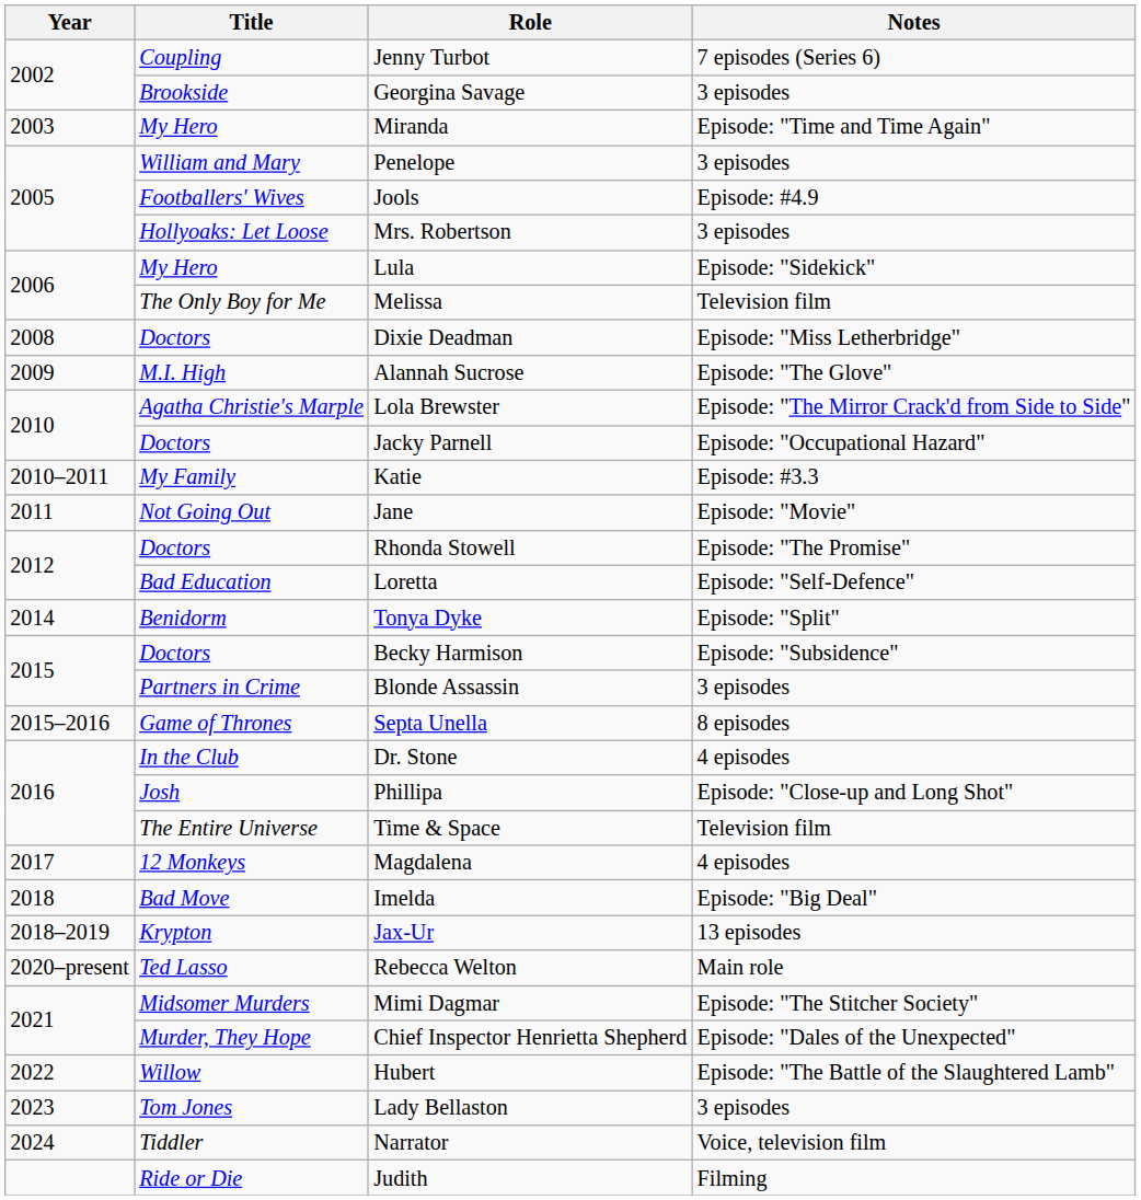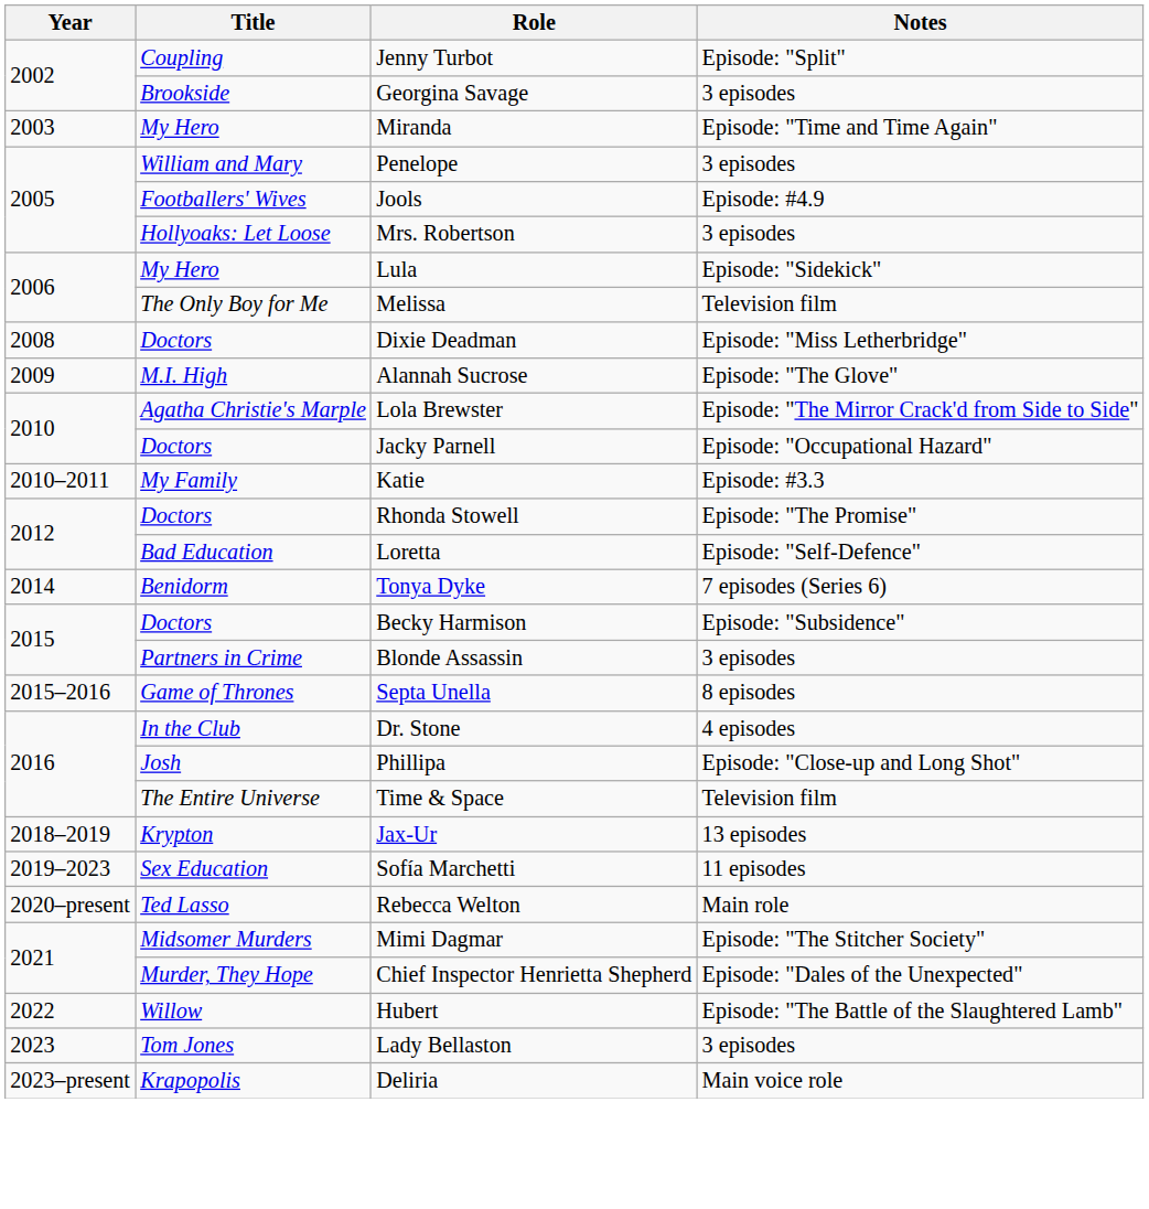Jenny Turbot | Notes: 7 episodes (Series 6) -> Episode: "Split"
- row: 2011 | Not Going Out | Jane | Episode: "Movie"
Tonya Dyke | Notes: Episode: "Split" -> 7 episodes (Series 6)
- row: 2017 | 12 Monkeys | Magdalena | 4 episodes
- row: 2018 | Bad Move | Imelda | Episode: "Big Deal"
+ row: 2019–2023 | Sex Education | Sofía Marchetti | 11 episodes
+ row: 2023–present | Krapopolis | Deliria | Main voice role
- row: 2024 | Tiddler | Narrator | Voice, television film
- row: Ride or Die | Judith | Filming
